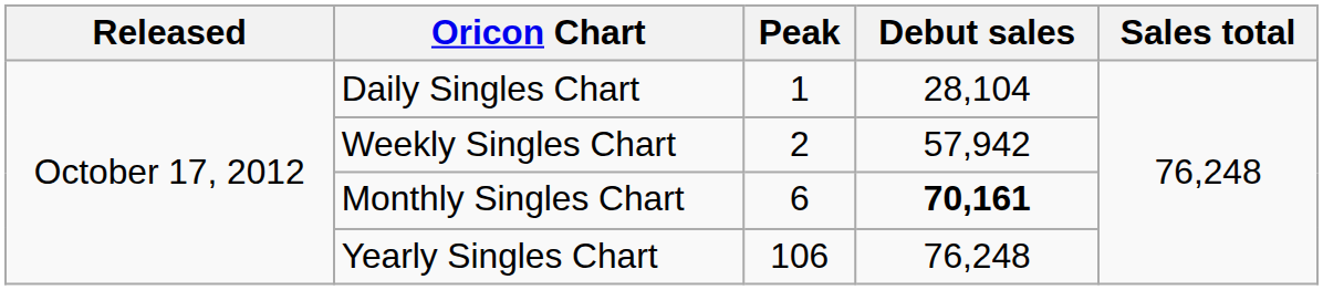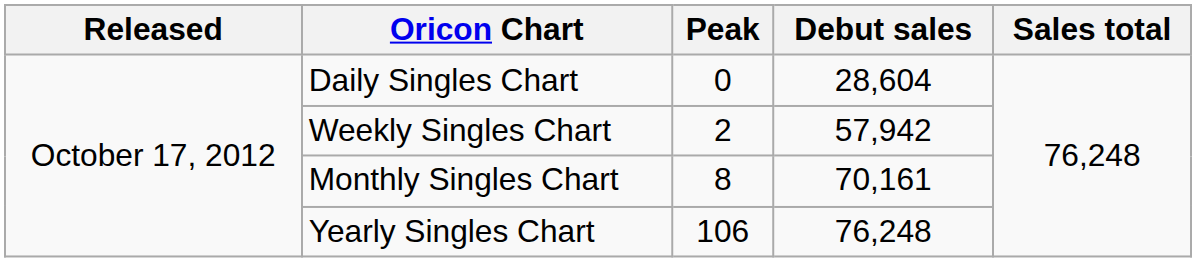Daily Singles Chart | Peak: 1 -> 0
Daily Singles Chart | Debut sales: 28,104 -> 28,604
Monthly Singles Chart | Peak: 6 -> 8
Monthly Singles Chart | Debut sales: bold -> normal
